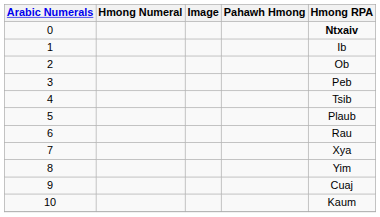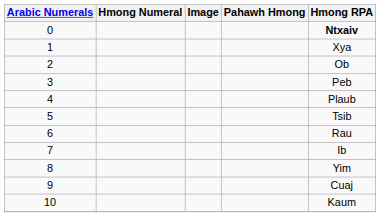1 | Hmong RPA: Ib -> Xya
4 | Hmong RPA: Tsib -> Plaub
5 | Hmong RPA: Plaub -> Tsib
7 | Hmong RPA: Xya -> Ib
